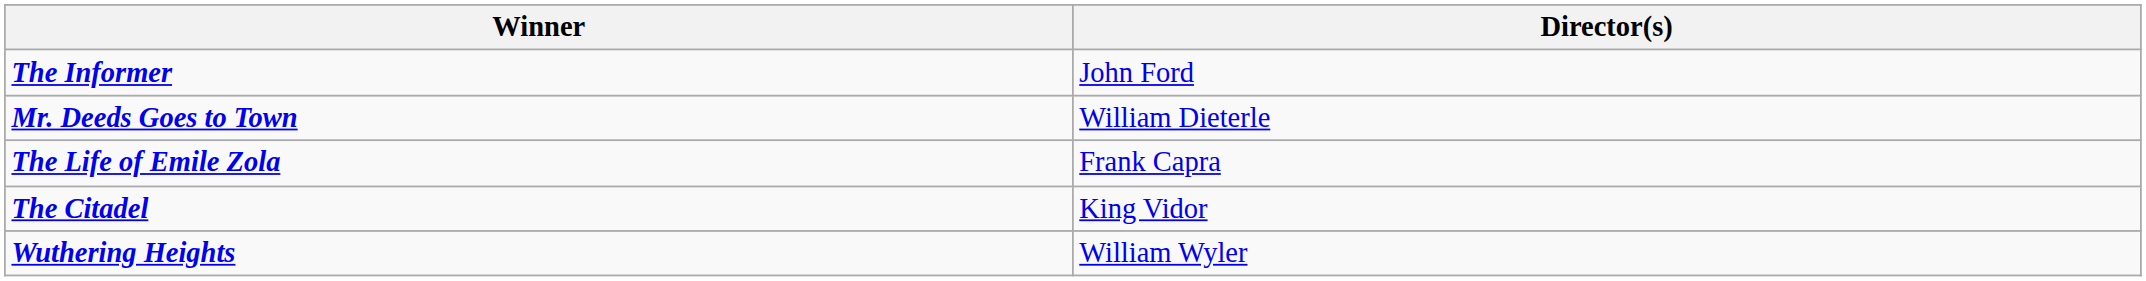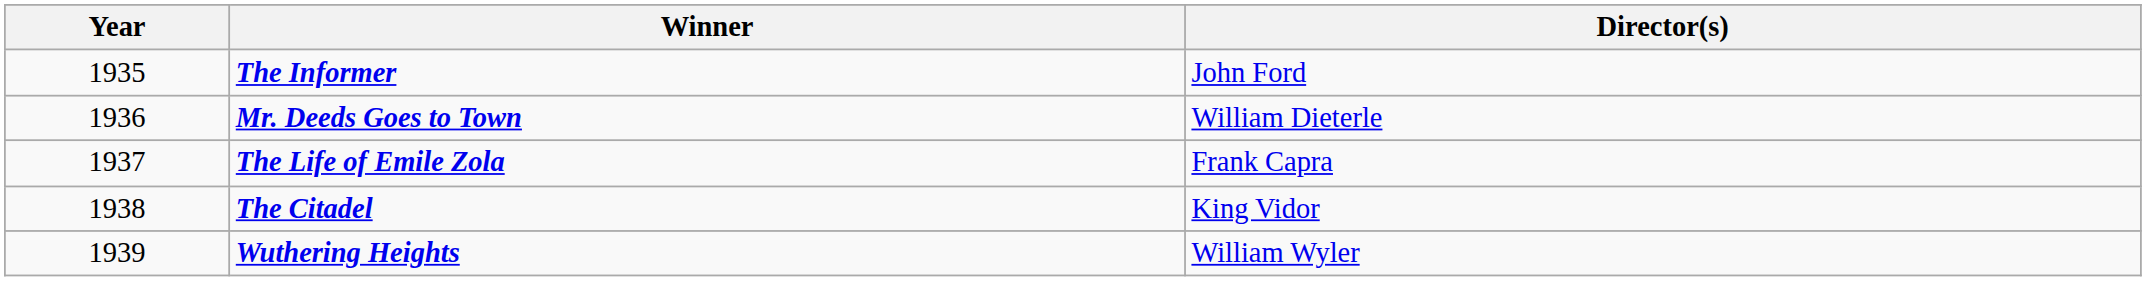+ column: Year | 1935 | 1936 | 1937 | 1938 | 1939
